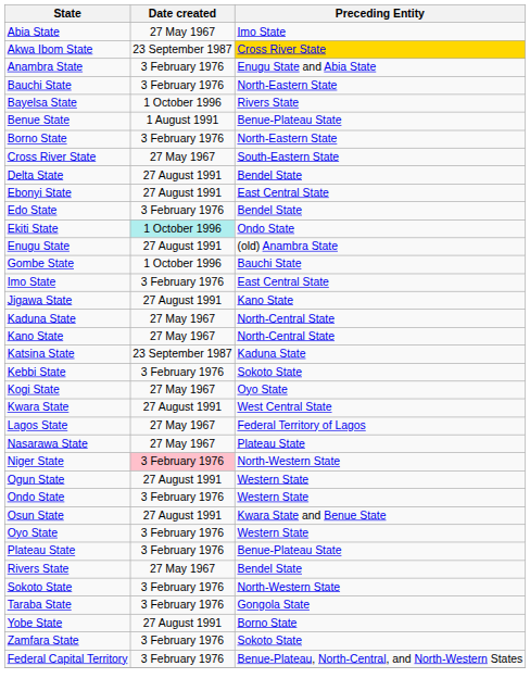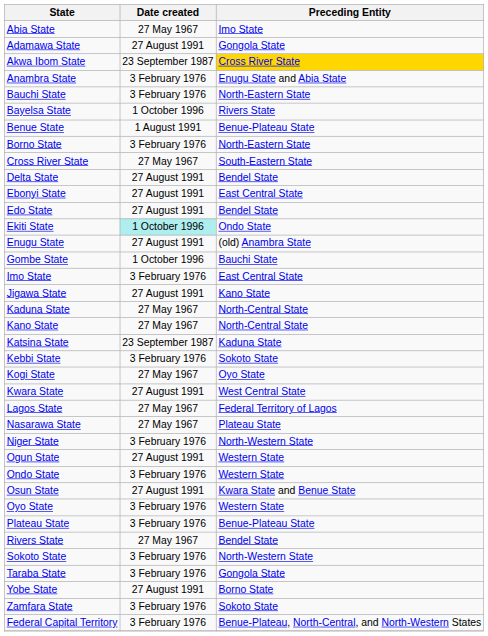+ row: Adamawa State | 27 August 1991 | Gongola State
Edo State | Date created: 3 February 1976 -> 27 August 1991
Niger State | Date created: pink background -> no background
